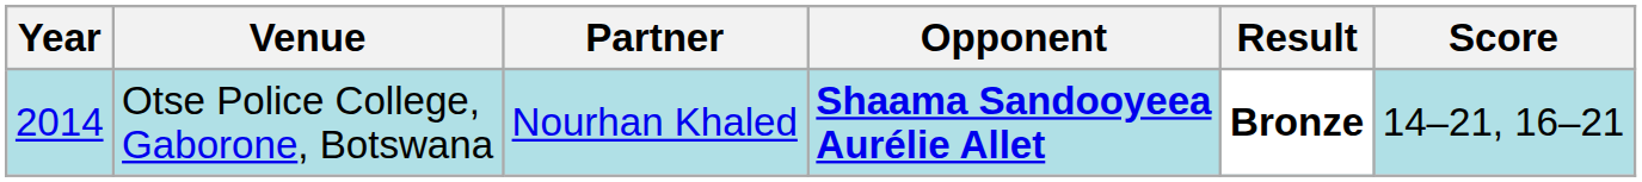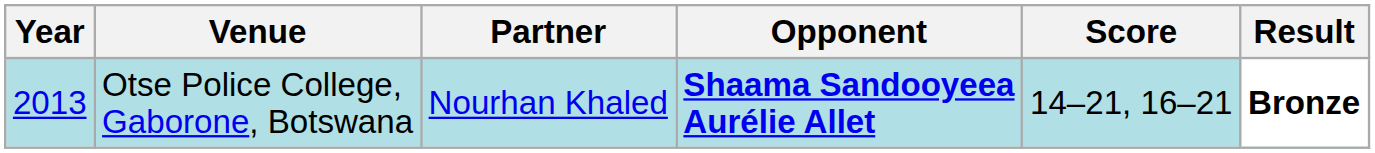columns swapped: Score <-> Result
Otse Police College, Gaborone, Botswana | Year: 2014 -> 2013
